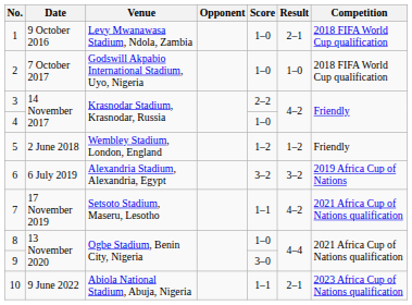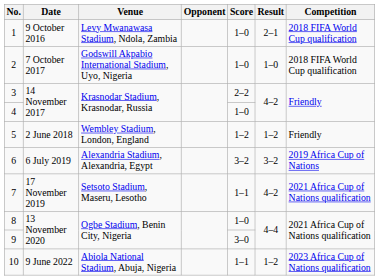10 | Result: 2–1 -> 1–2
